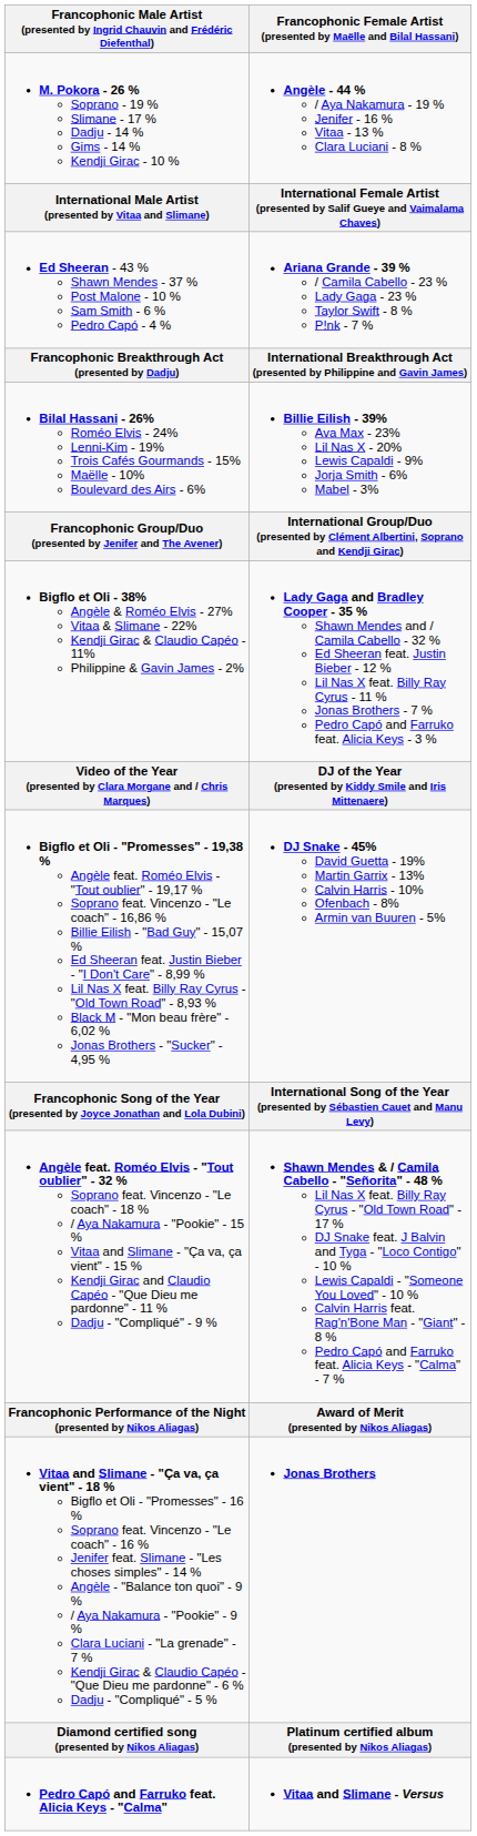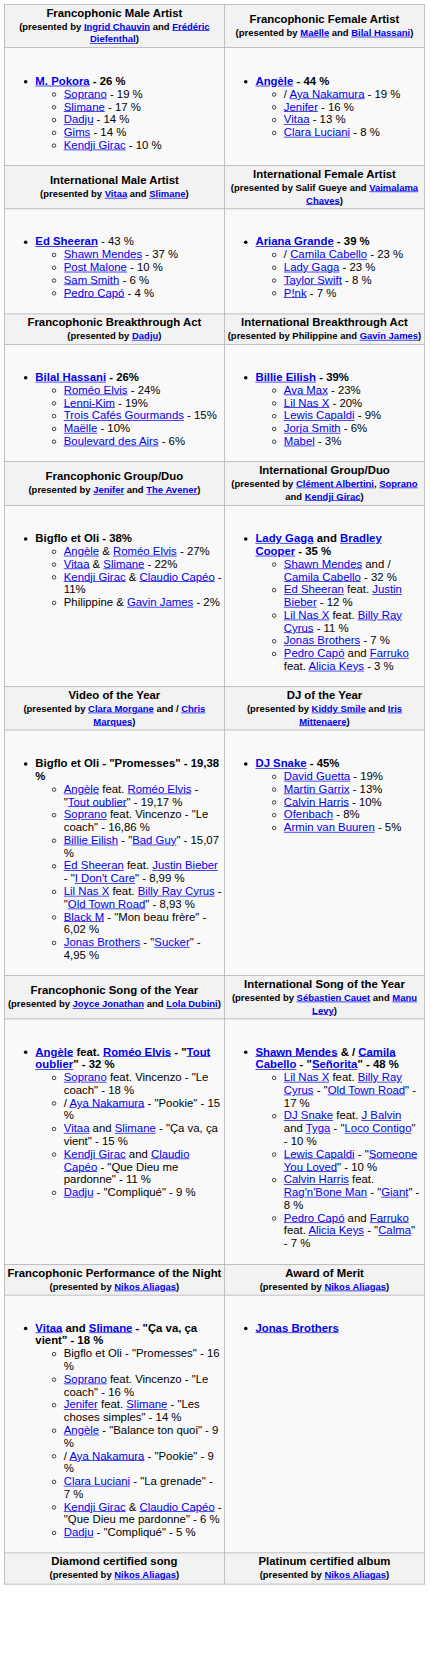- row: Pedro Capó and Farruko feat. Alicia Keys - "Calma" | Vitaa and Slimane - Versus
